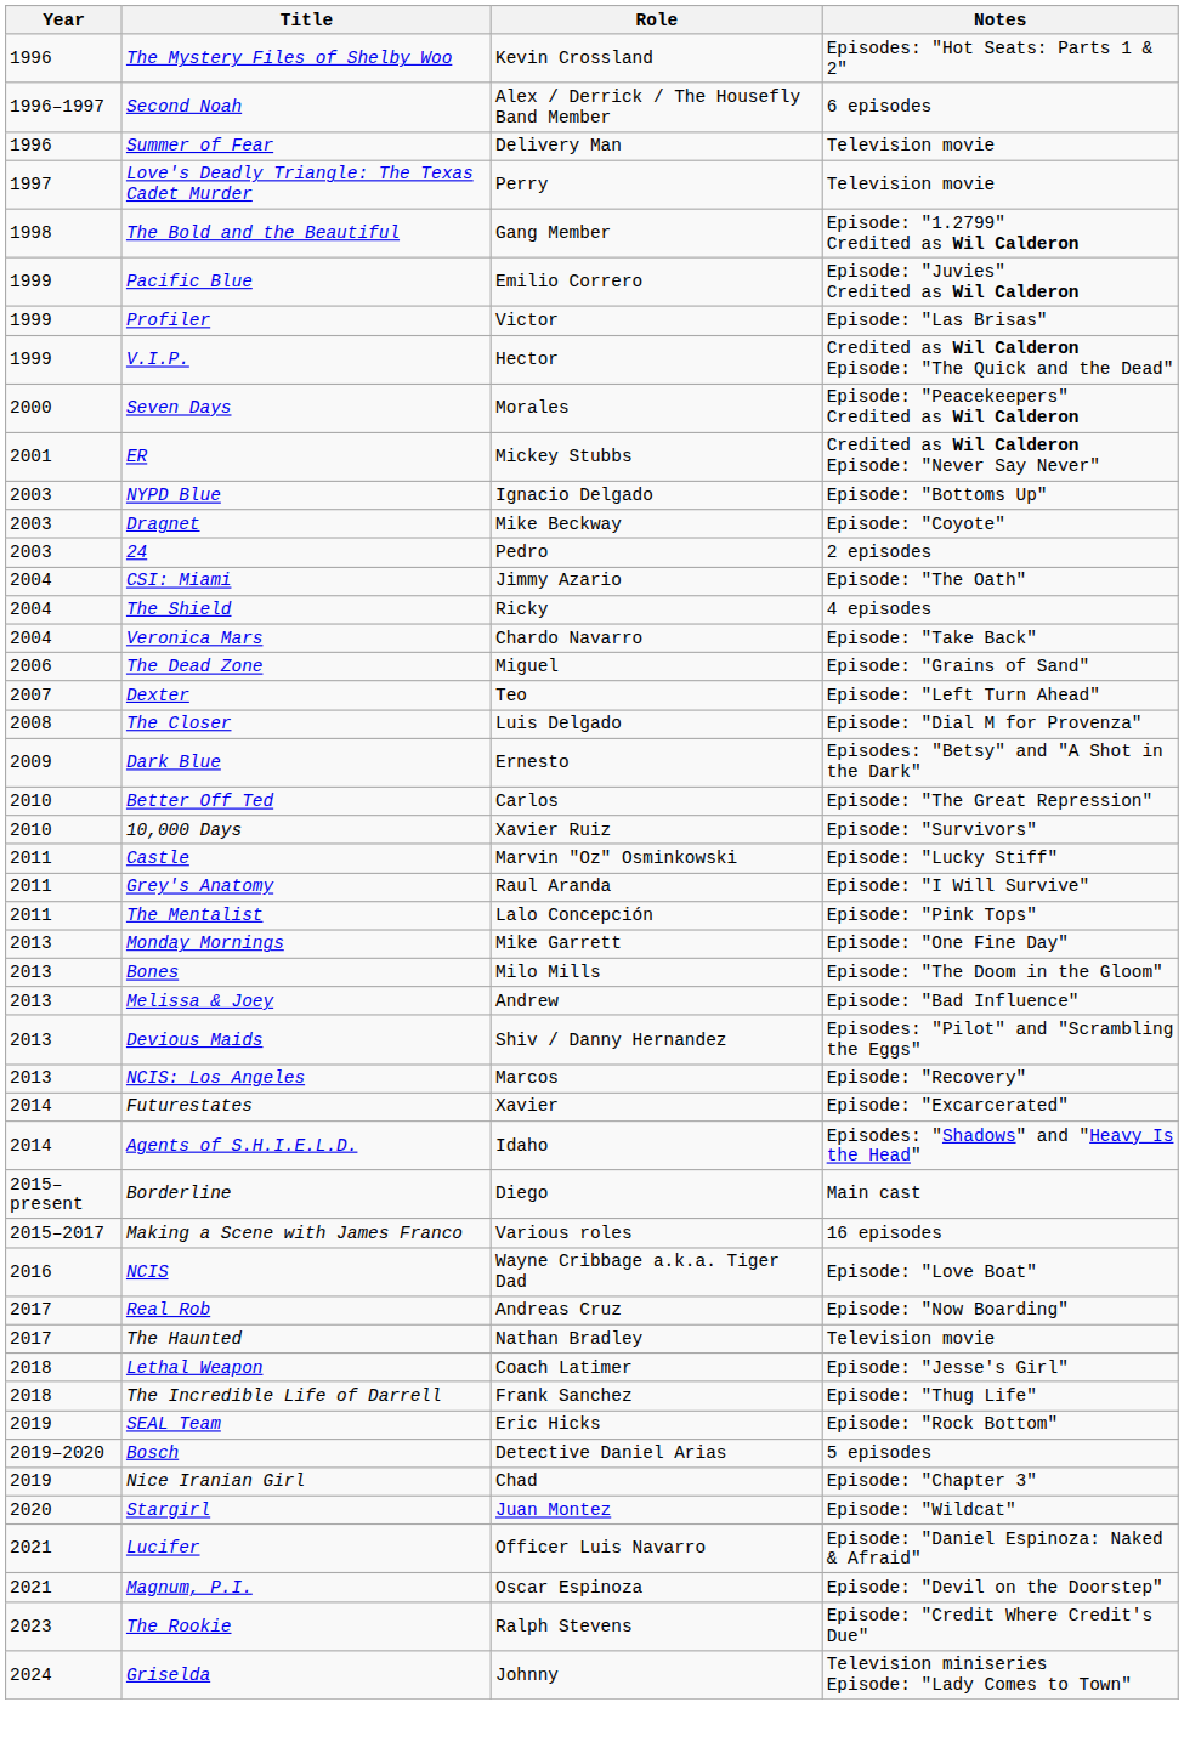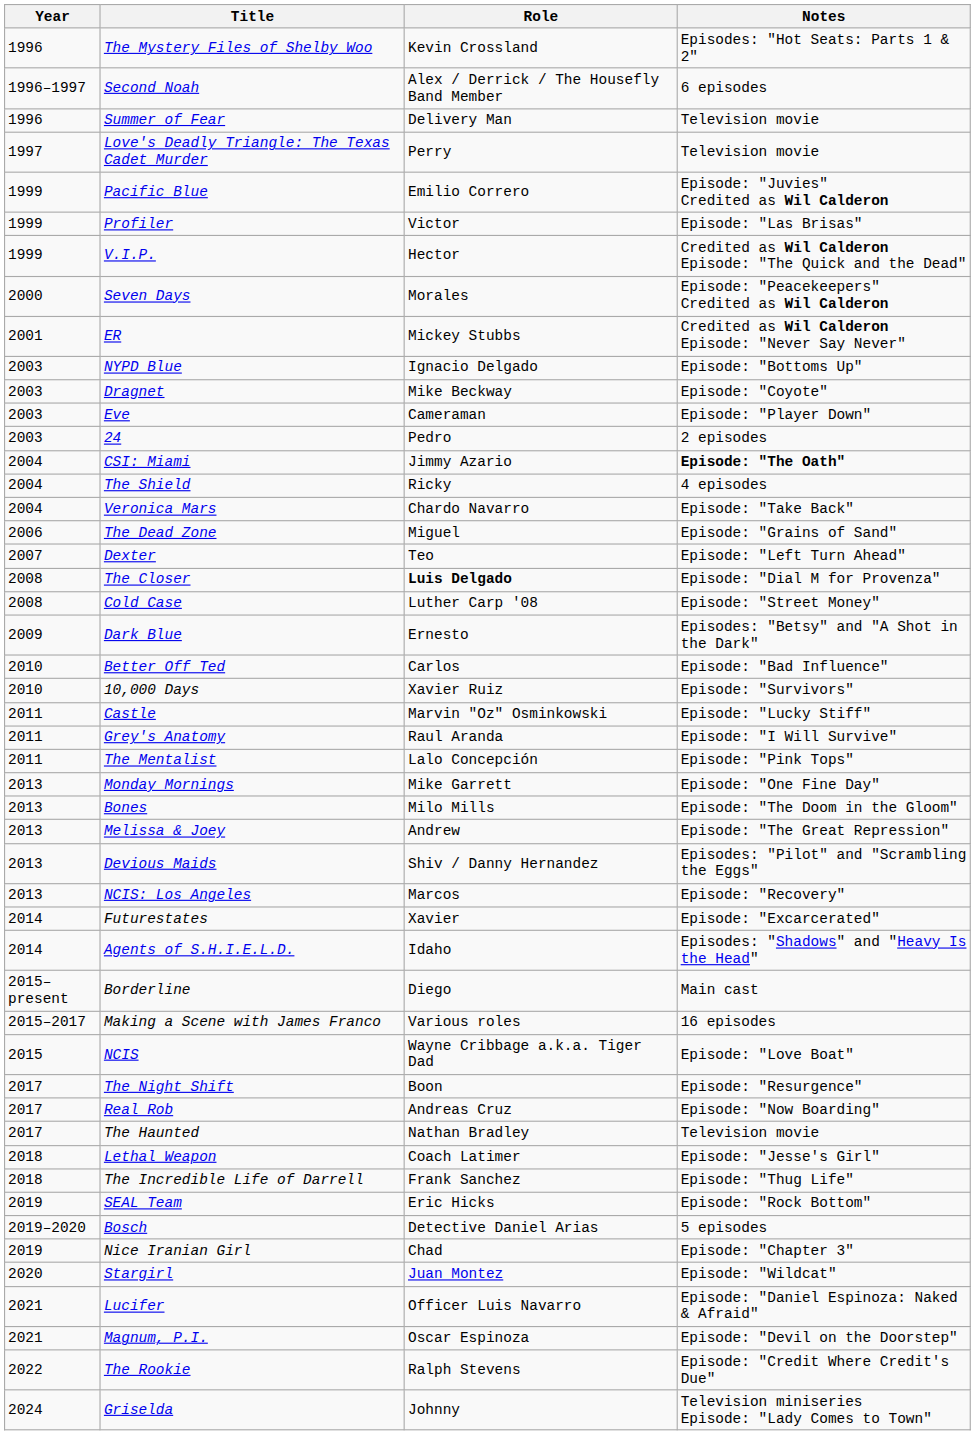- row: 1998 | The Bold and the Beautiful | Gang Member | Episode: "1.2799" Credited as Wil Calderon
+ row: 2003 | Eve | Cameraman | Episode: "Player Down"
CSI: Miami | Notes: normal -> bold
The Closer | Role: normal -> bold
+ row: 2008 | Cold Case | Luther Carp '08 | Episode: "Street Money"
Better Off Ted | Notes: Episode: "The Great Repression" -> Episode: "Bad Influence"
Melissa & Joey | Notes: Episode: "Bad Influence" -> Episode: "The Great Repression"
NCIS | Year: 2016 -> 2015
+ row: 2017 | The Night Shift | Boon | Episode: "Resurgence"
The Rookie | Year: 2023 -> 2022
